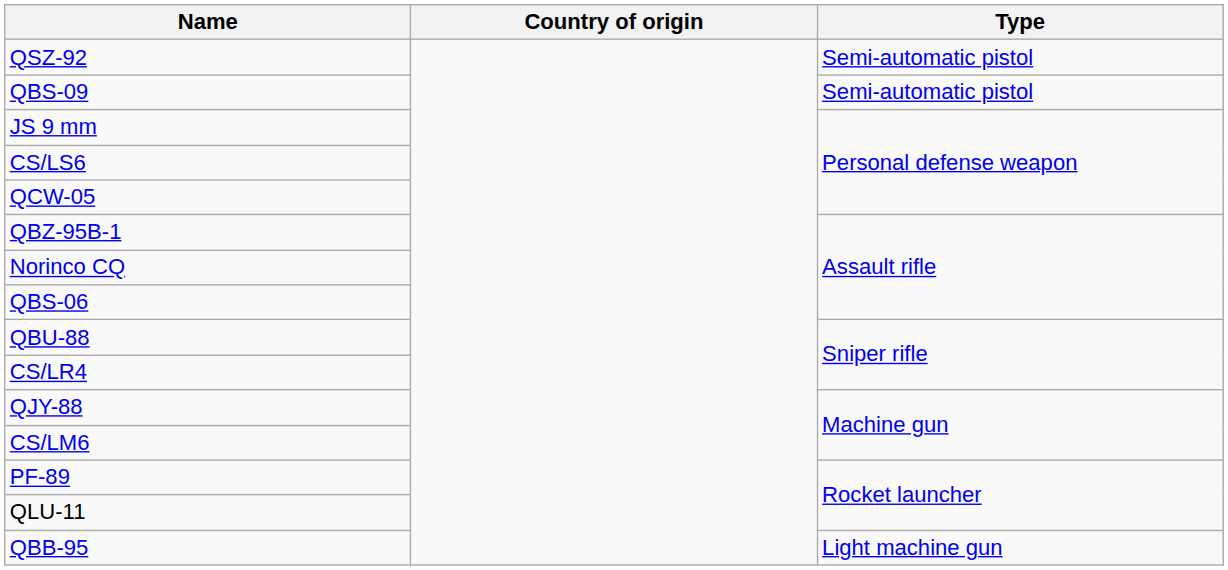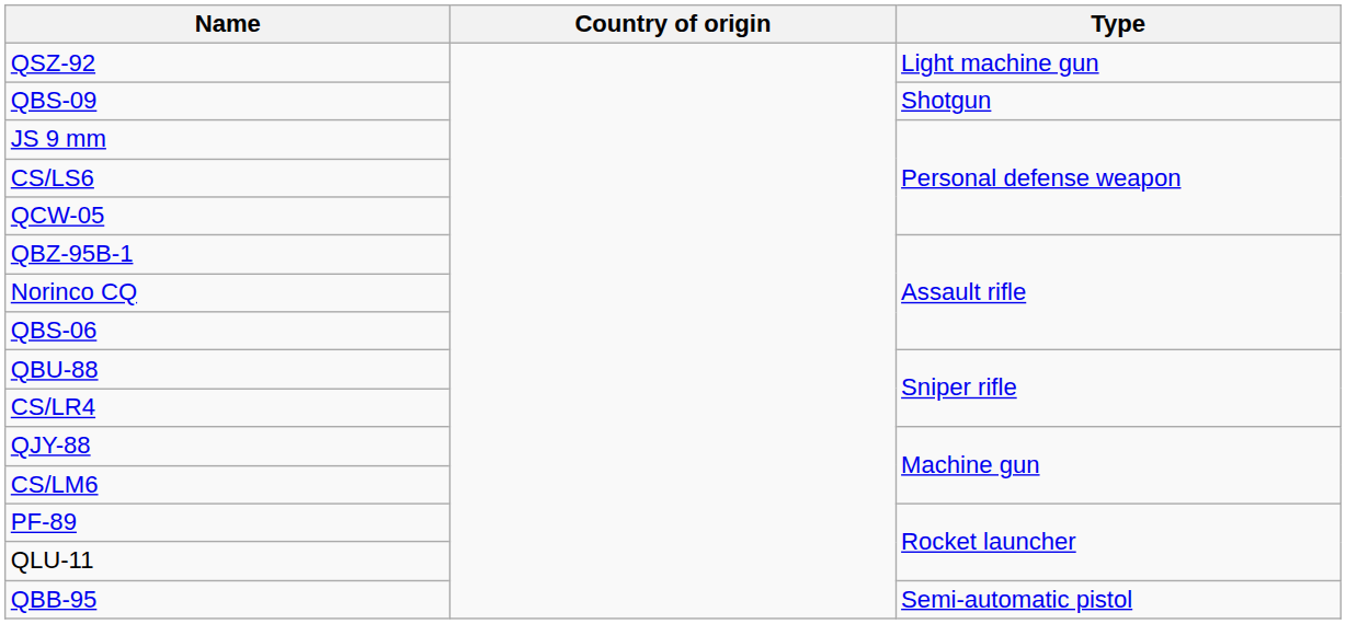QSZ-92 | Type: Semi-automatic pistol -> Light machine gun
QBS-09 | Type: Semi-automatic pistol -> Shotgun
QBB-95 | Type: Light machine gun -> Semi-automatic pistol
